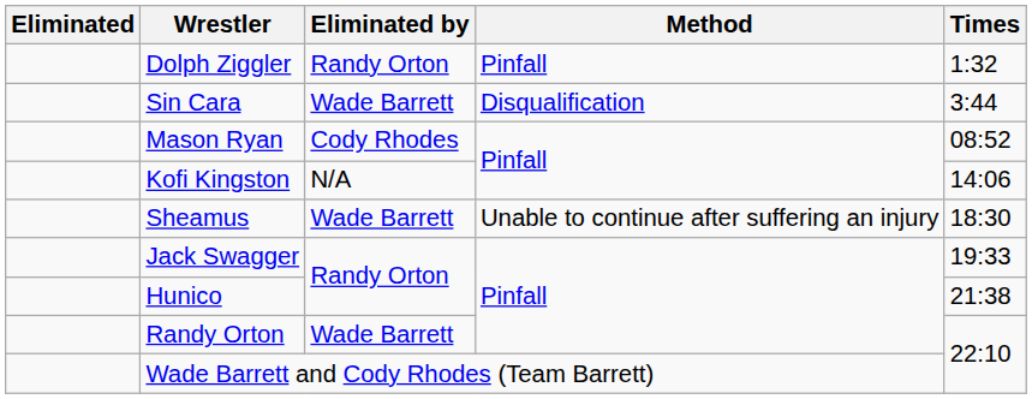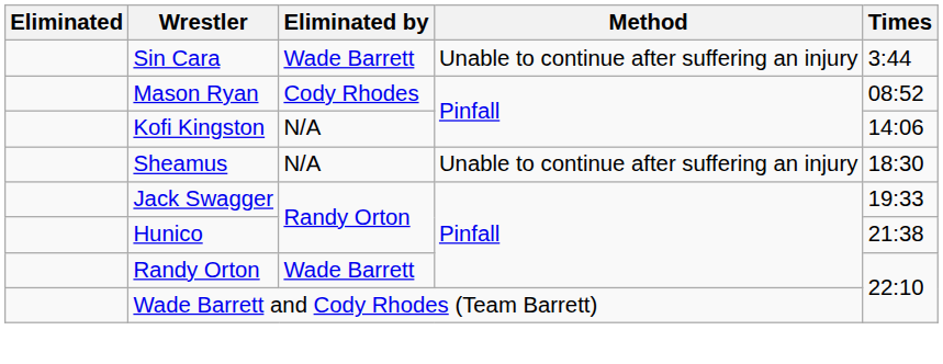- row: Dolph Ziggler | Randy Orton | Pinfall | 1:32
Sin Cara | Method: Disqualification -> Unable to continue after suffering an injury
Sheamus | Eliminated by: Wade Barrett -> N/A
